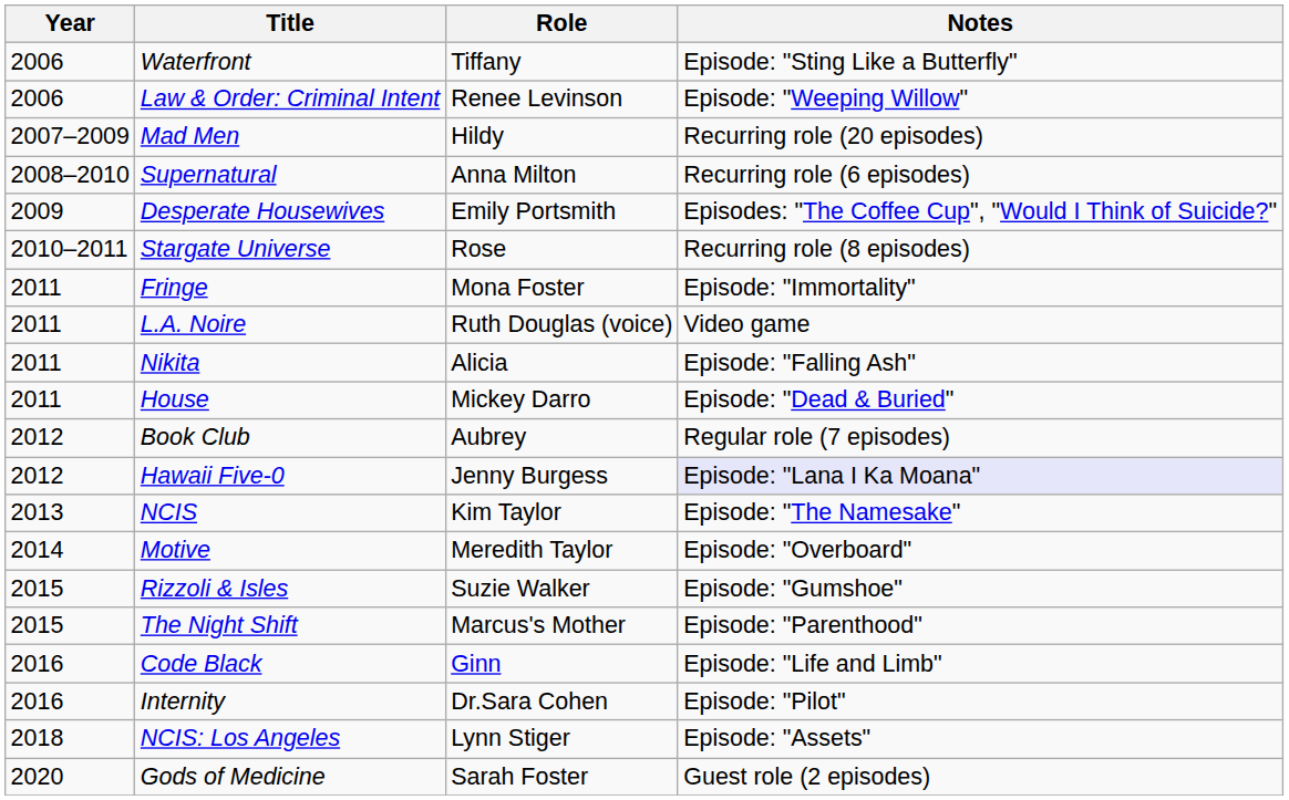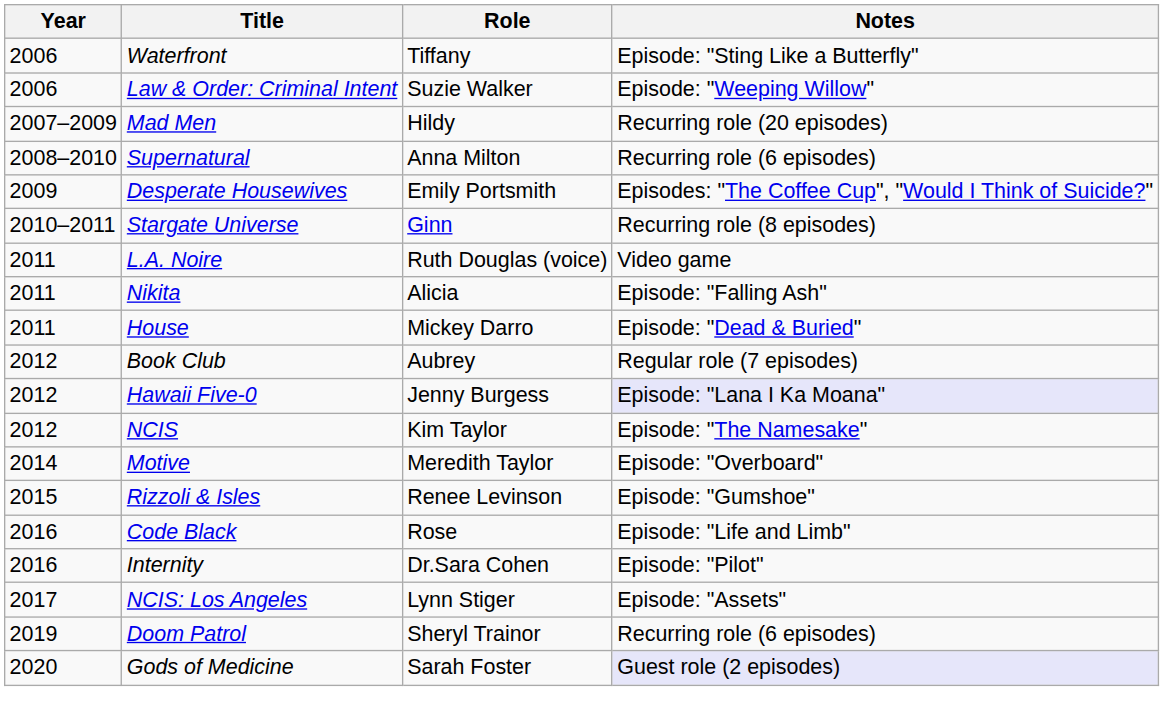Law & Order: Criminal Intent | Role: Renee Levinson -> Suzie Walker
Stargate Universe | Role: Rose -> Ginn
- row: 2011 | Fringe | Mona Foster | Episode: "Immortality"
NCIS | Year: 2013 -> 2012
Rizzoli & Isles | Role: Suzie Walker -> Renee Levinson
- row: 2015 | The Night Shift | Marcus's Mother | Episode: "Parenthood"
Code Black | Role: Ginn -> Rose
NCIS: Los Angeles | Year: 2018 -> 2017
+ row: 2019 | Doom Patrol | Sheryl Trainor | Recurring role (6 episodes)
Gods of Medicine | Notes: no background -> lavender background
